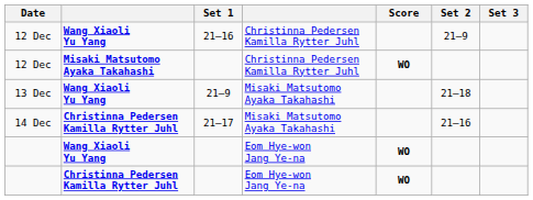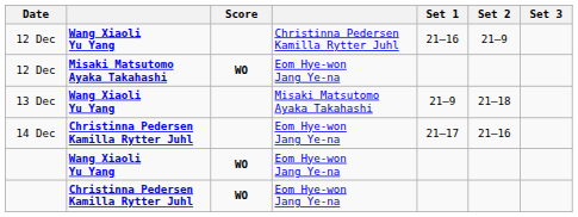columns swapped: Score <-> Set 1
12 Dec / Misaki Matsutomo Ayaka Takahashi | column 4: Christinna Pedersen Kamilla Rytter Juhl -> Eom Hye-won Jang Ye-na
14 Dec | column 4: Misaki Matsutomo Ayaka Takahashi -> Eom Hye-won Jang Ye-na
